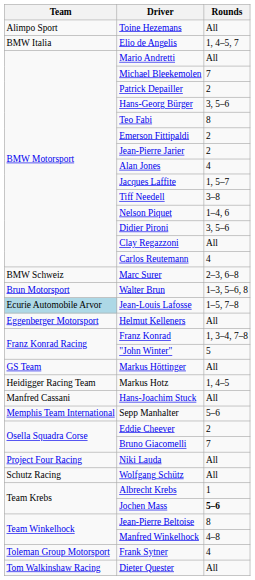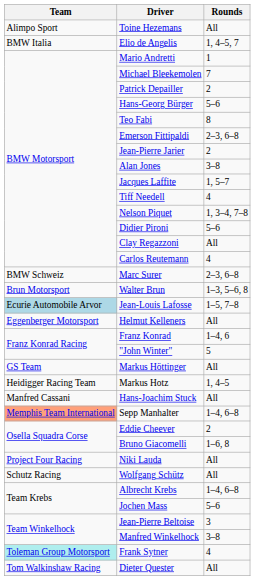Mario Andretti | Rounds: All -> 1
Hans-Georg Bürger | Rounds: 3, 5–6 -> 5–6
Emerson Fittipaldi | Rounds: 2 -> 2–3, 6–8
Alan Jones | Rounds: 4 -> 3–8
Tiff Needell | Rounds: 3–8 -> 4
Nelson Piquet | Rounds: 1–4, 6 -> 1, 3–4, 7–8
Didier Pironi | Rounds: 3, 5–6 -> 5–6
Franz Konrad | Rounds: 1, 3–4, 7–8 -> 1–4, 6
Sepp Manhalter | Team: no background -> lightsalmon background
Sepp Manhalter | Rounds: 5–6 -> 1–4, 6–8
Bruno Giacomelli | Rounds: 7 -> 1–6, 8
Albrecht Krebs | Rounds: 1 -> 1–4, 6–8
Jochen Mass | Rounds: bold -> normal
Jean-Pierre Beltoise | Rounds: 8 -> 3
Manfred Winkelhock | Rounds: 4–8 -> 3–8
Frank Sytner | Team: no background -> paleturquoise background
